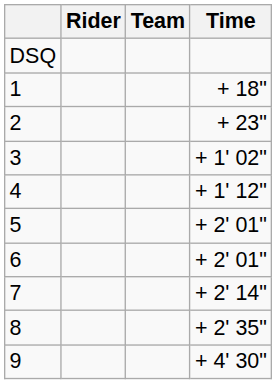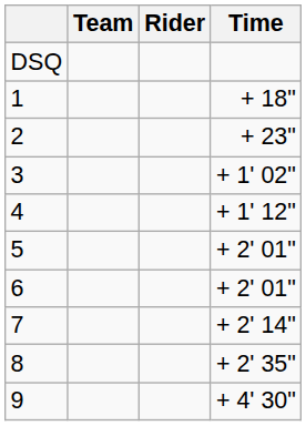columns swapped: Rider <-> Team
